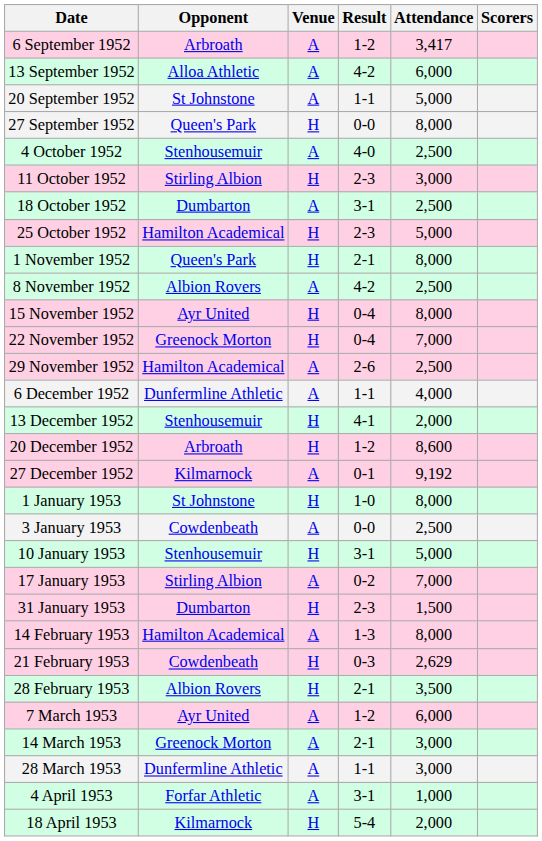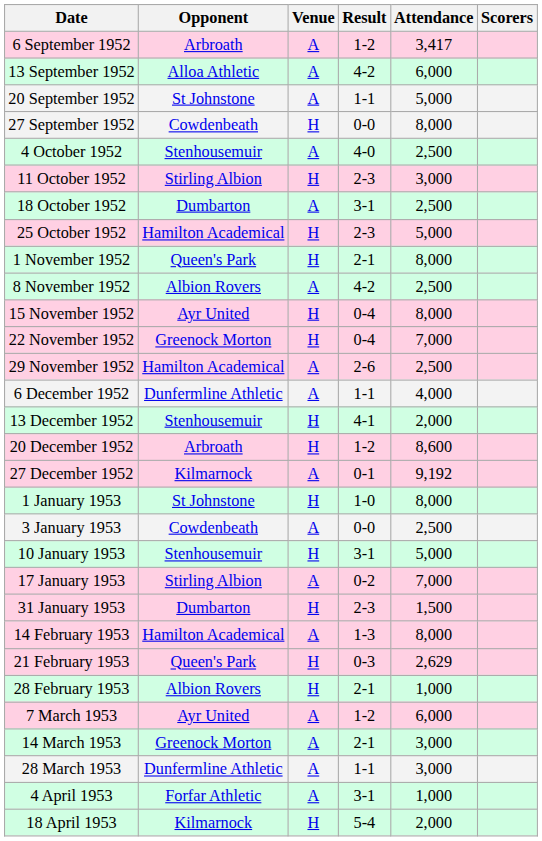27 September 1952 | Opponent: Queen's Park -> Cowdenbeath
21 February 1953 | Opponent: Cowdenbeath -> Queen's Park
28 February 1953 | Attendance: 3,500 -> 1,000
